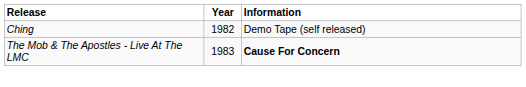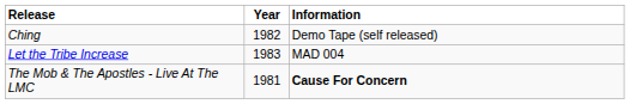+ row: Let the Tribe Increase | 1983 | MAD 004
The Mob & The Apostles - Live At The LMC | Year: 1983 -> 1981
